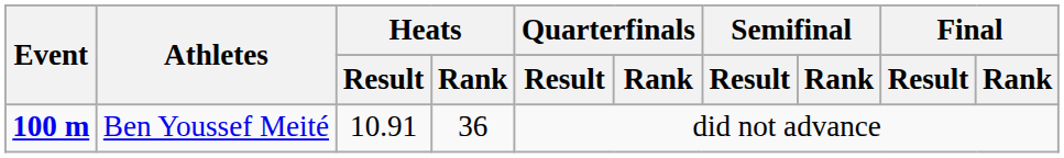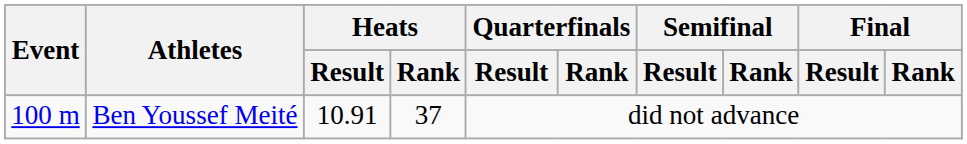Ben Youssef Meité | Event: bold -> normal
Ben Youssef Meité | Heats / Rank: 36 -> 37
